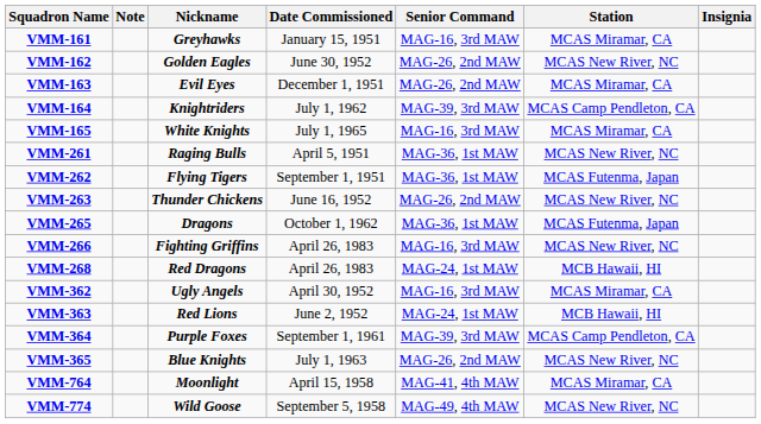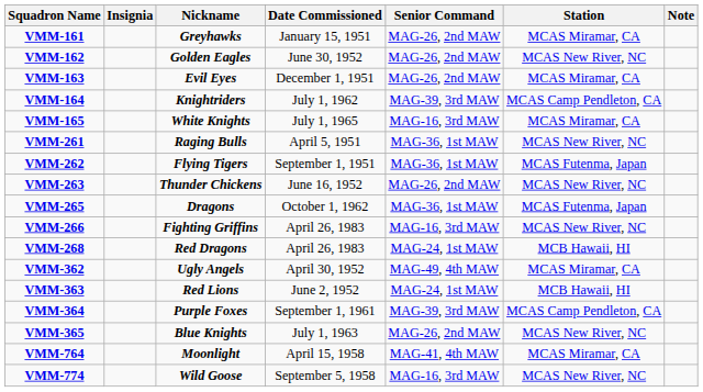columns swapped: Insignia <-> Note
VMM-161 | Senior Command: MAG-16, 3rd MAW -> MAG-26, 2nd MAW
VMM-362 | Senior Command: MAG-16, 3rd MAW -> MAG-49, 4th MAW
VMM-774 | Senior Command: MAG-49, 4th MAW -> MAG-16, 3rd MAW
